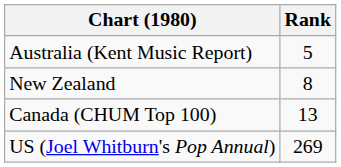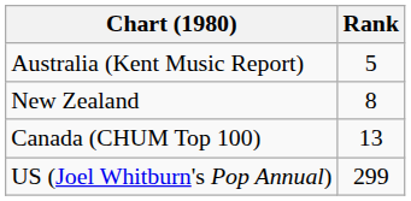US (Joel Whitburn's Pop Annual) | Rank: 269 -> 299
